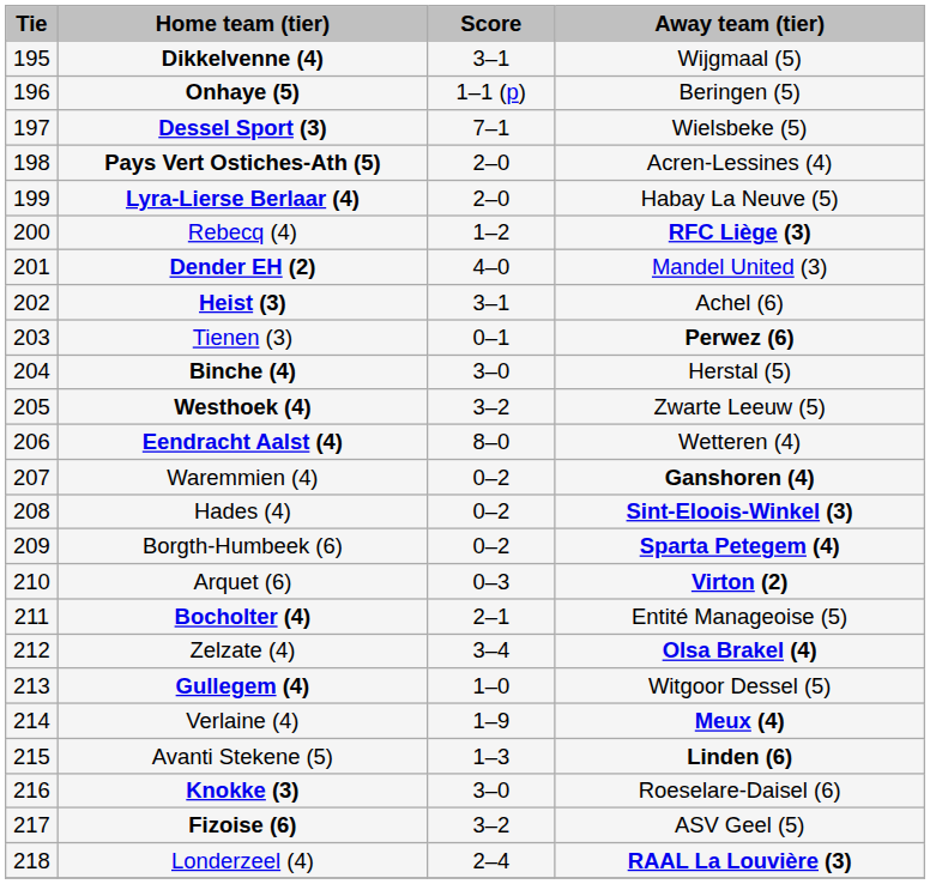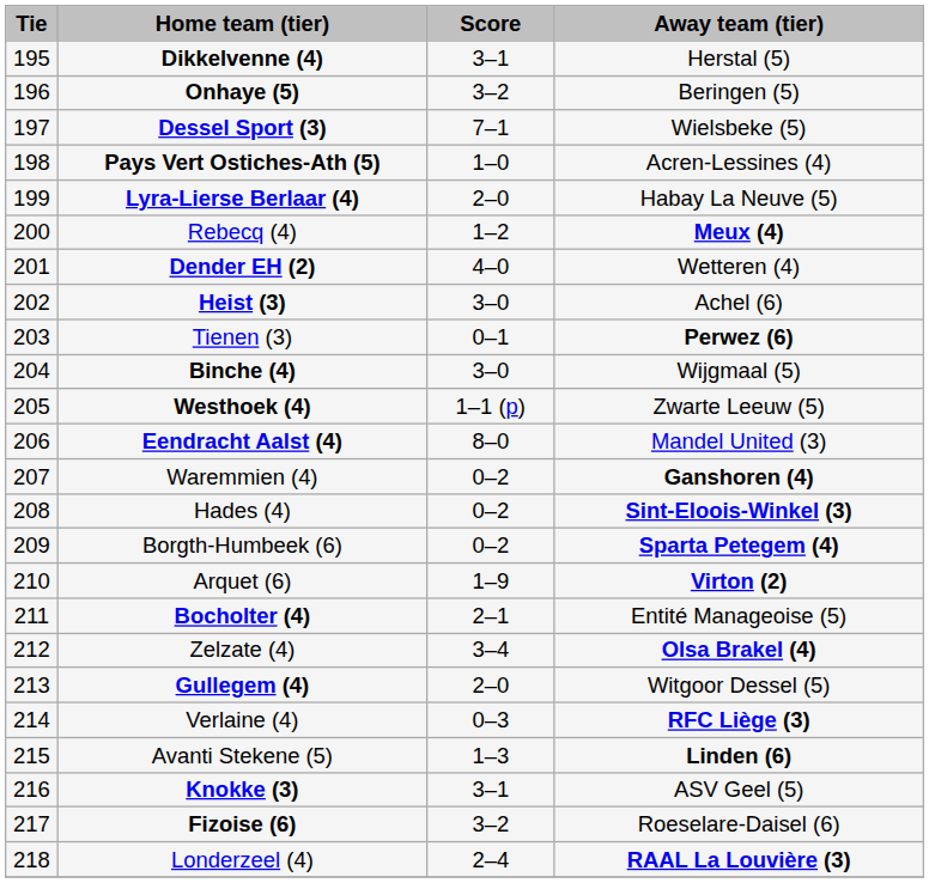Dikkelvenne (4) | Away team (tier): Wijgmaal (5) -> Herstal (5)
Onhaye (5) | Score: 1–1 (p) -> 3–2
Pays Vert Ostiches-Ath (5) | Score: 2–0 -> 1–0
Rebecq (4) | Away team (tier): RFC Liège (3) -> Meux (4)
Dender EH (2) | Away team (tier): Mandel United (3) -> Wetteren (4)
Heist (3) | Score: 3–1 -> 3–0
Binche (4) | Away team (tier): Herstal (5) -> Wijgmaal (5)
Westhoek (4) | Score: 3–2 -> 1–1 (p)
Eendracht Aalst (4) | Away team (tier): Wetteren (4) -> Mandel United (3)
Arquet (6) | Score: 0–3 -> 1–9
Gullegem (4) | Score: 1–0 -> 2–0
Verlaine (4) | Score: 1–9 -> 0–3
Verlaine (4) | Away team (tier): Meux (4) -> RFC Liège (3)
Knokke (3) | Score: 3–0 -> 3–1
Knokke (3) | Away team (tier): Roeselare-Daisel (6) -> ASV Geel (5)
Fizoise (6) | Away team (tier): ASV Geel (5) -> Roeselare-Daisel (6)
